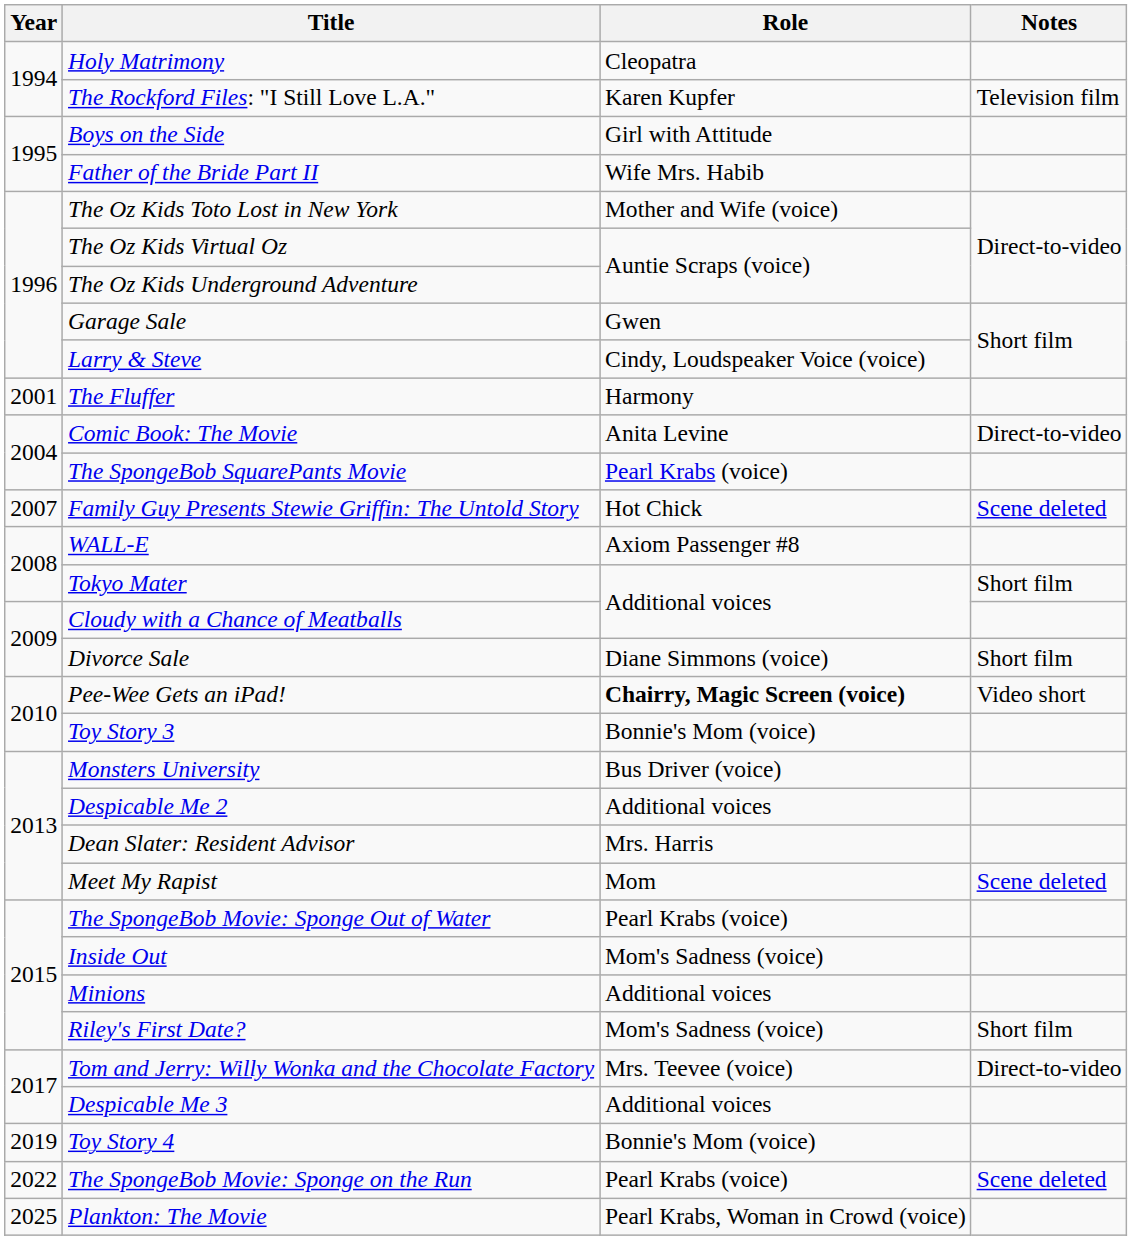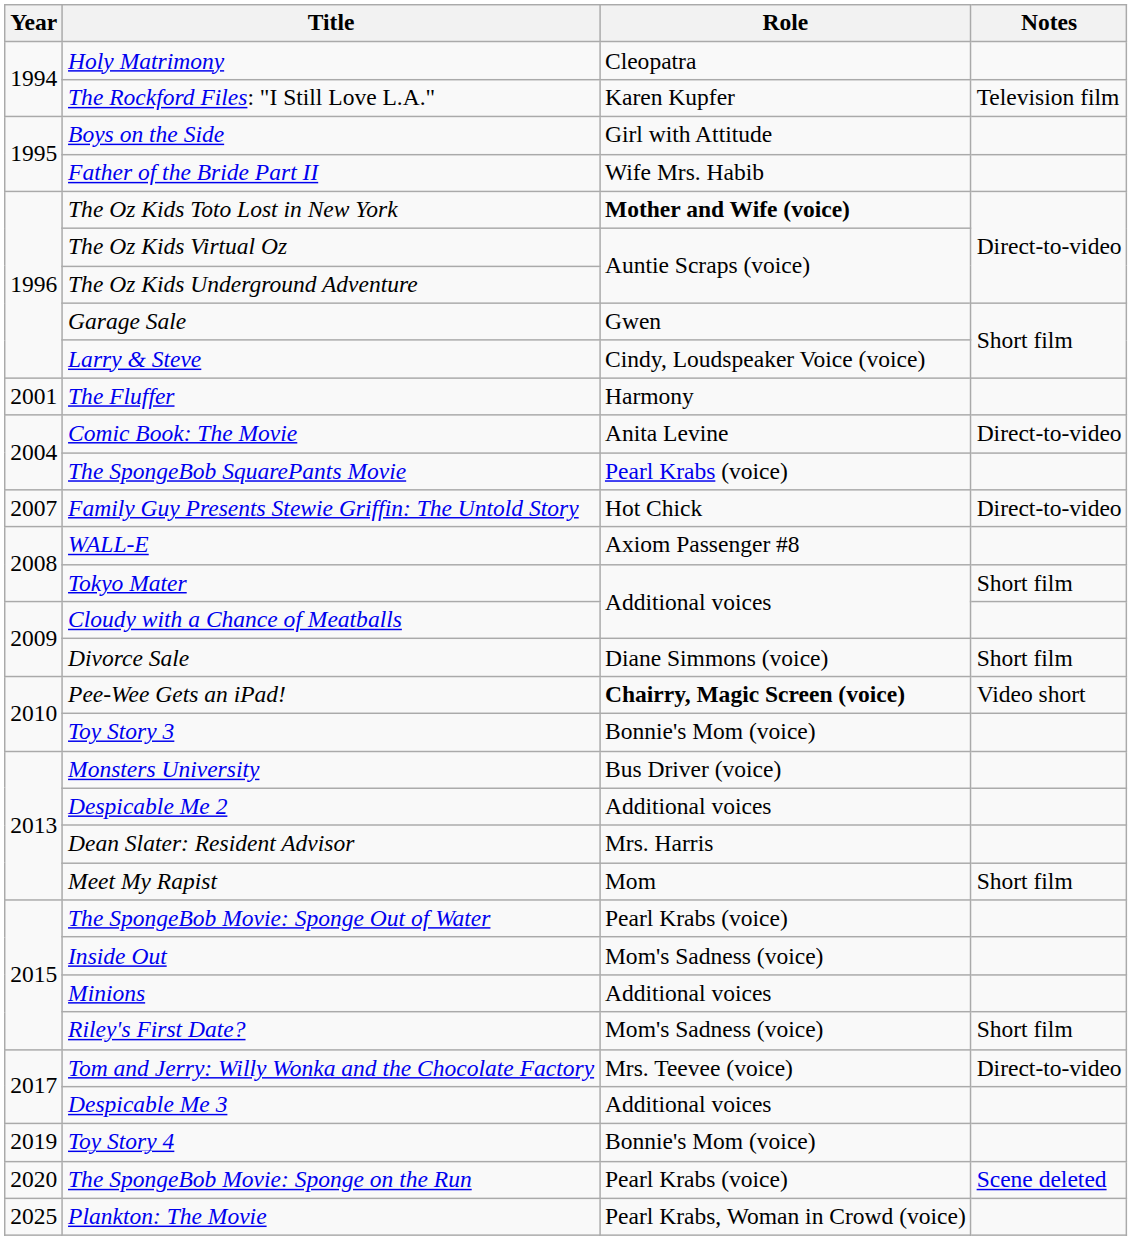The Oz Kids Toto Lost in New York | Role: normal -> bold
Family Guy Presents Stewie Griffin: The Untold Story | Notes: Scene deleted -> Direct-to-video
Meet My Rapist | Notes: Scene deleted -> Short film
The SpongeBob Movie: Sponge on the Run | Year: 2022 -> 2020
